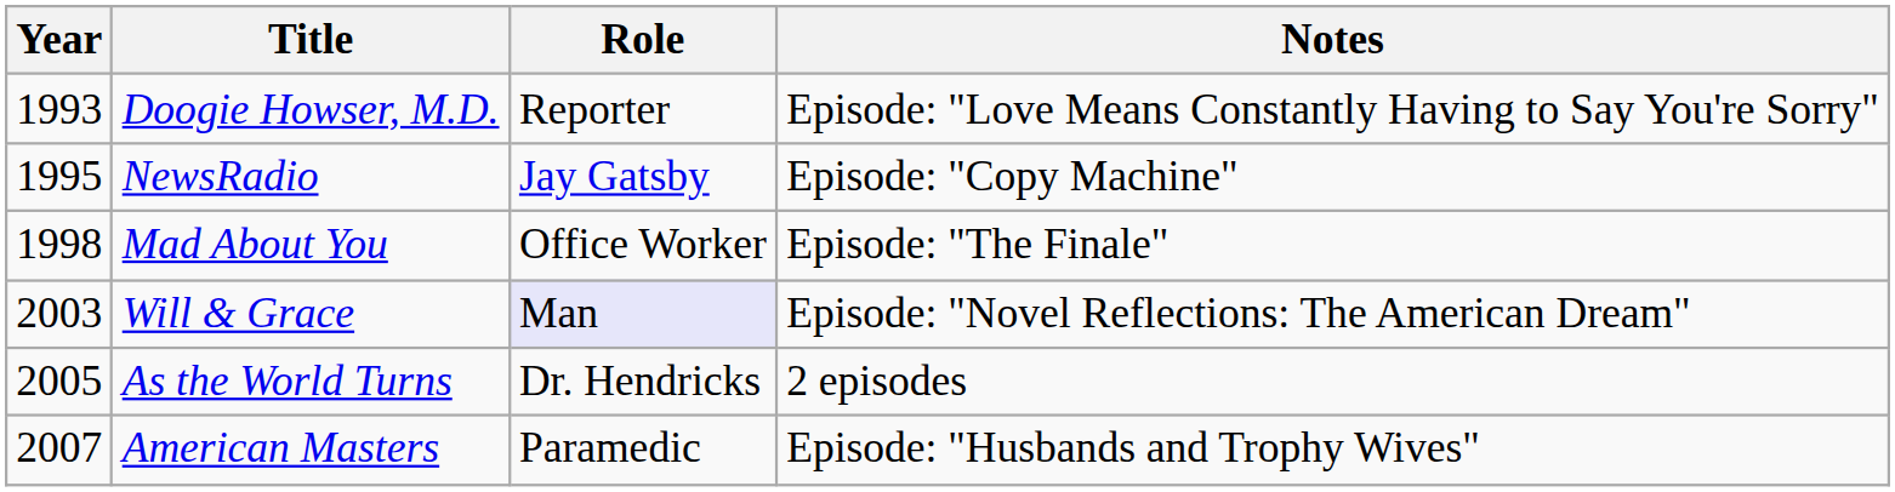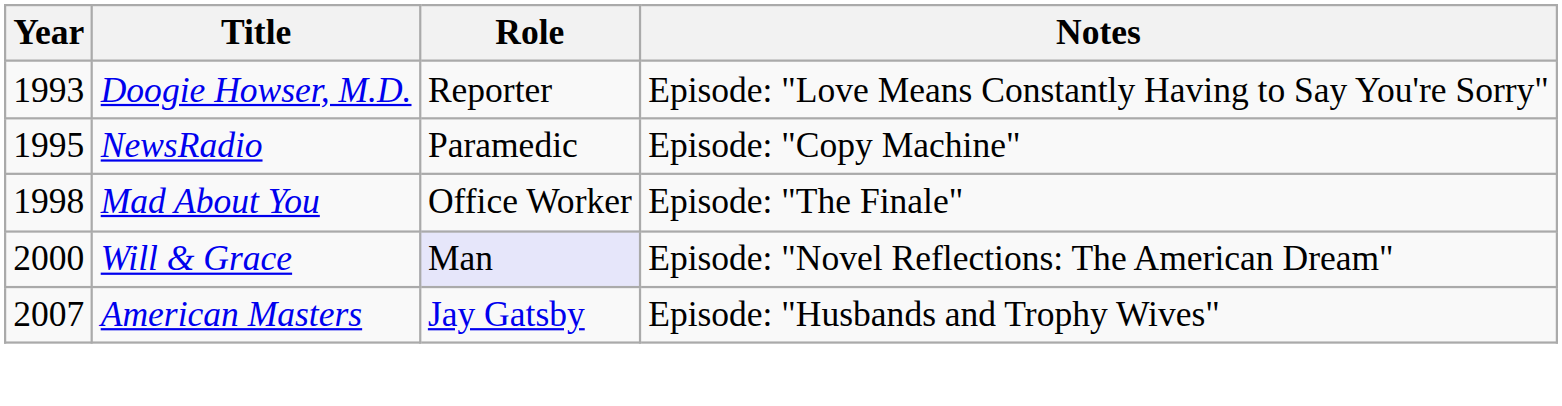NewsRadio | Role: Jay Gatsby -> Paramedic
Will & Grace | Year: 2003 -> 2000
- row: 2005 | As the World Turns | Dr. Hendricks | 2 episodes
American Masters | Role: Paramedic -> Jay Gatsby
